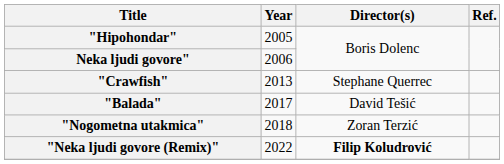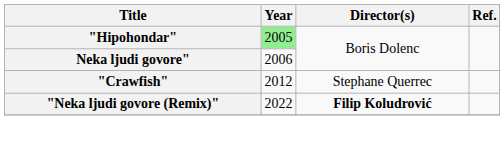"Hipohondar" | Year: no background -> lightgreen background
"Crawfish" | Year: 2013 -> 2012
- row: "Balada" | 2017 | David Tešić
- row: "Nogometna utakmica" | 2018 | Zoran Terzić
